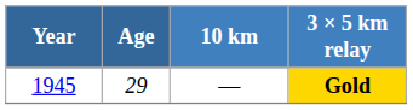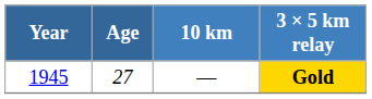Gold | Age: 29 -> 27
